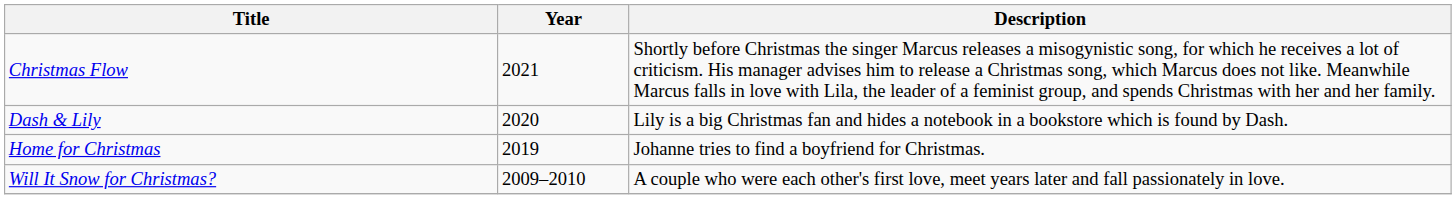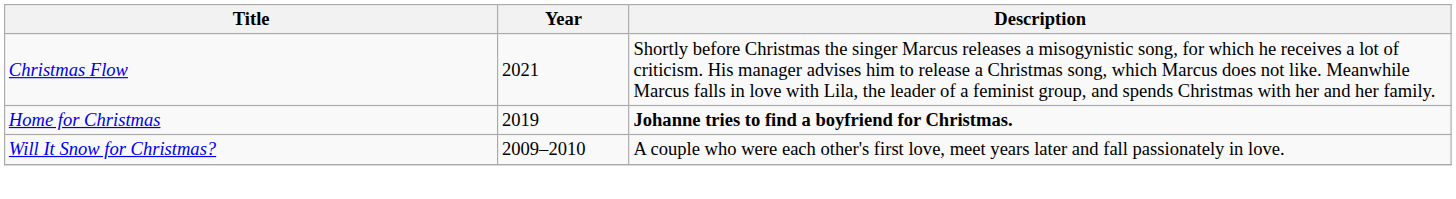- row: Dash & Lily | 2020 | Lily is a big Christmas fan and hides a notebook in a bookstore which is found by Dash.
Home for Christmas | Description: normal -> bold
